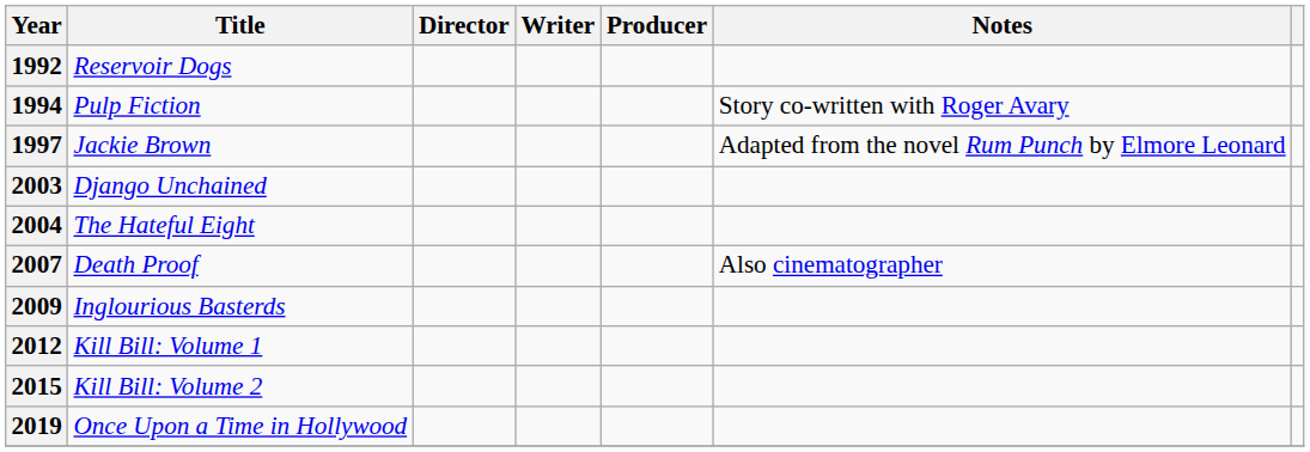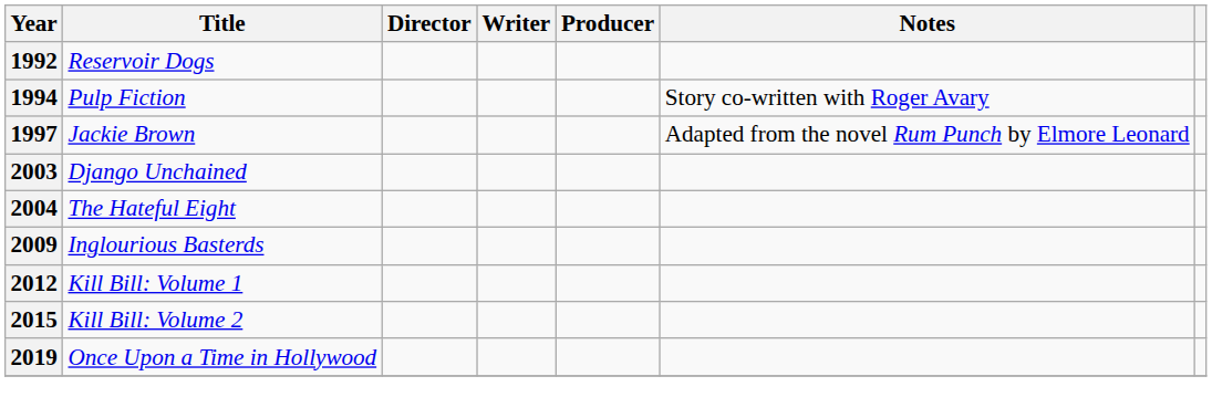- row: 2007 | Death Proof | Also cinematographer
